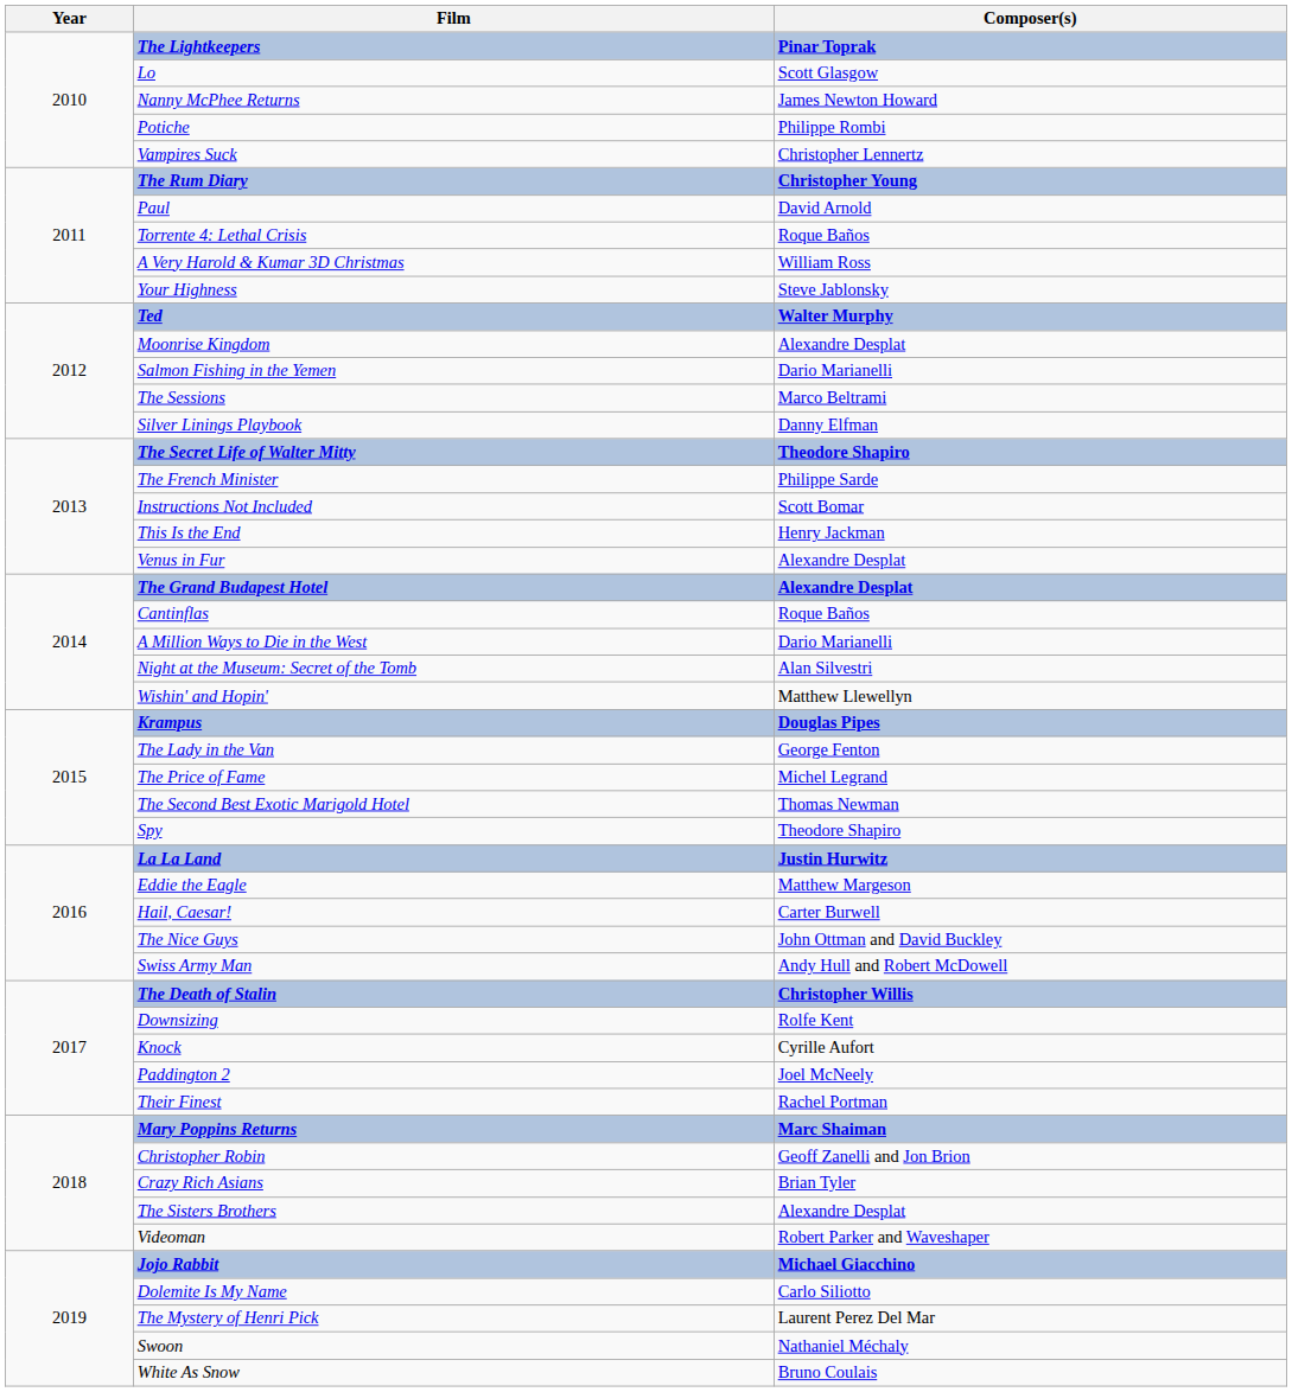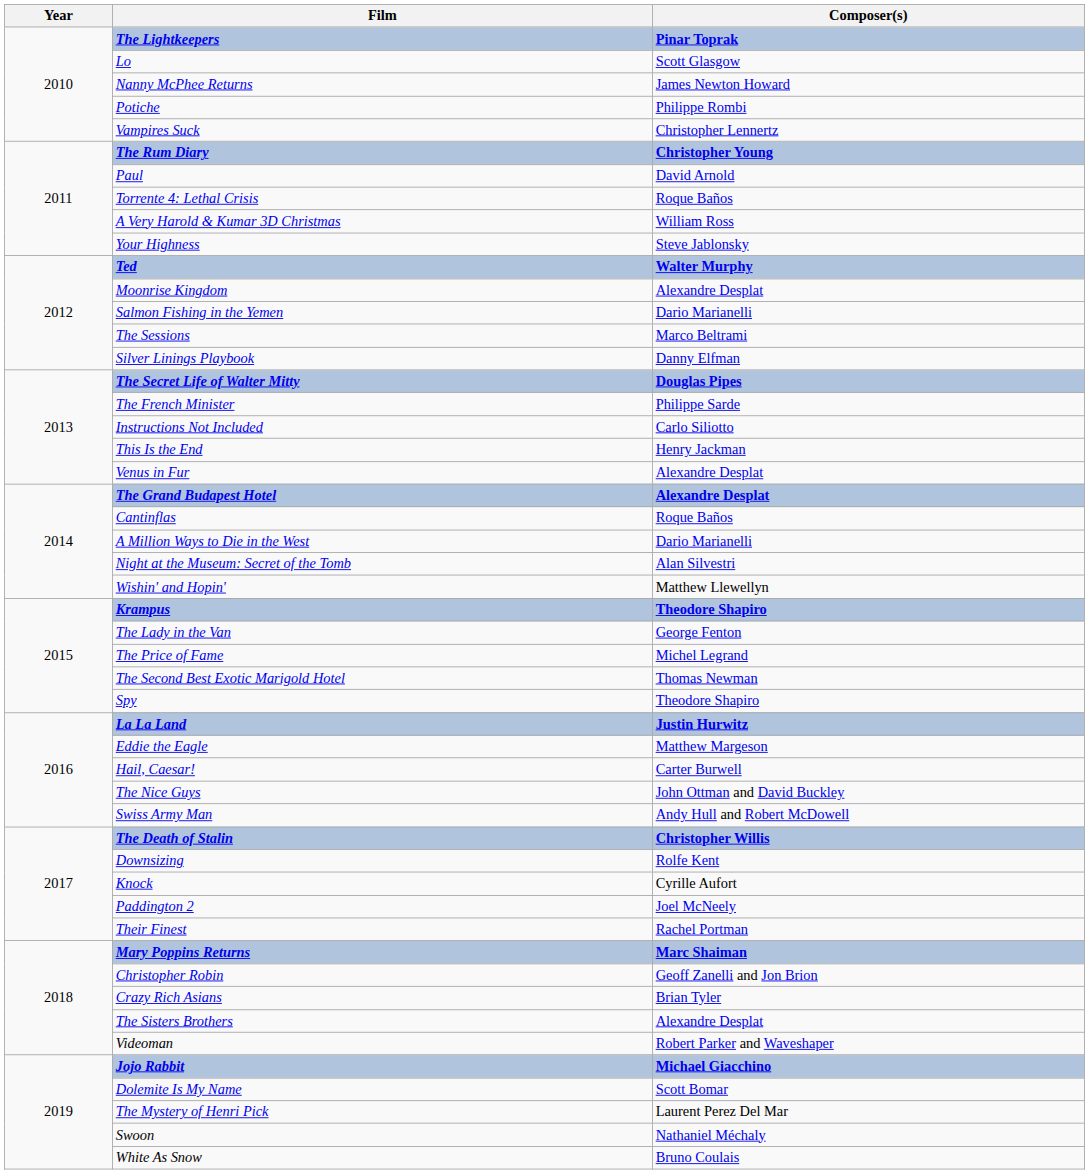The Secret Life of Walter Mitty | Composer(s): Theodore Shapiro -> Douglas Pipes
Instructions Not Included | Composer(s): Scott Bomar -> Carlo Siliotto
Krampus | Composer(s): Douglas Pipes -> Theodore Shapiro
Dolemite Is My Name | Composer(s): Carlo Siliotto -> Scott Bomar
